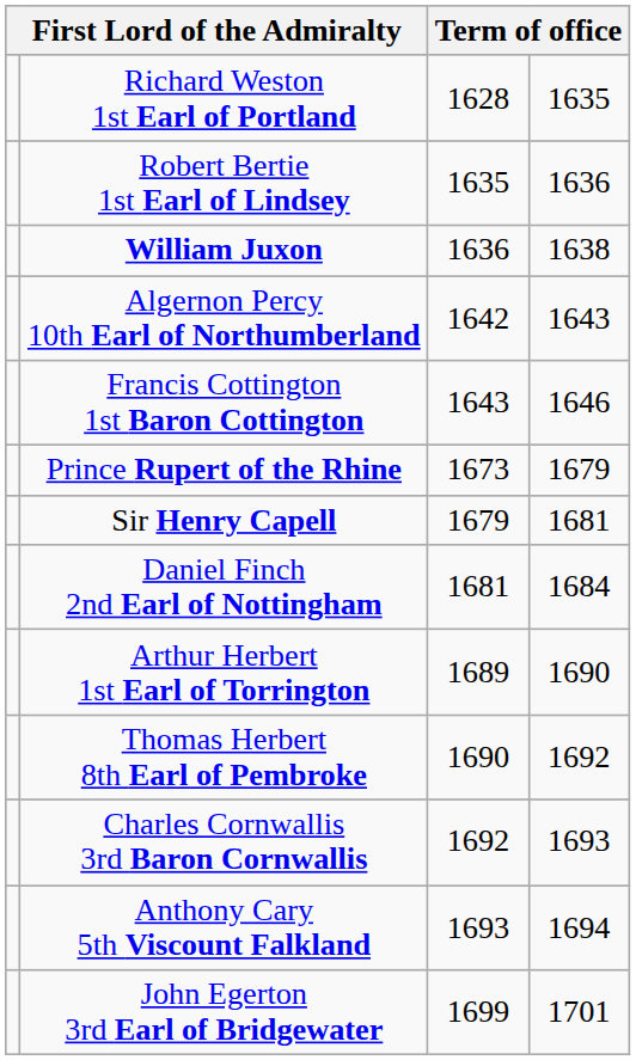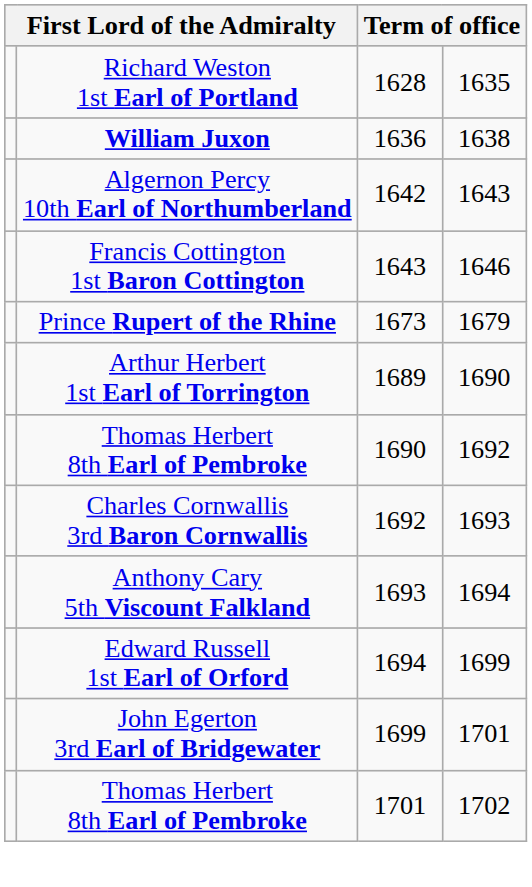- row: Robert Bertie 1st Earl of Lindsey | 1635 | 1636
- row: Sir Henry Capell | 1679 | 1681
- row: Daniel Finch 2nd Earl of Nottingham | 1681 | 1684
+ row: Edward Russell 1st Earl of Orford | 1694 | 1699
+ row: Thomas Herbert 8th Earl of Pembroke | 1701 | 1702
